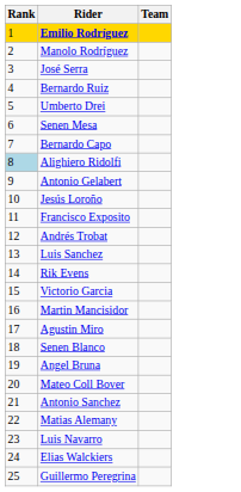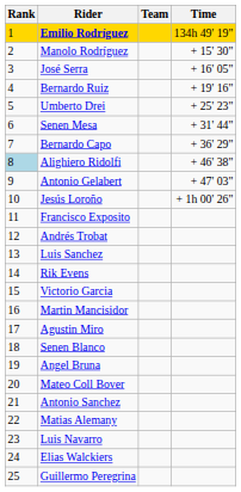+ column: Time | 134h 49' 19" | + 15' 30" | + 16' 05" | + 19' 16" | + 25' 23" | + 31' 44" | + 36' 29" | + 46' 38" | + 47' 03" | + 1h 00' 26"
